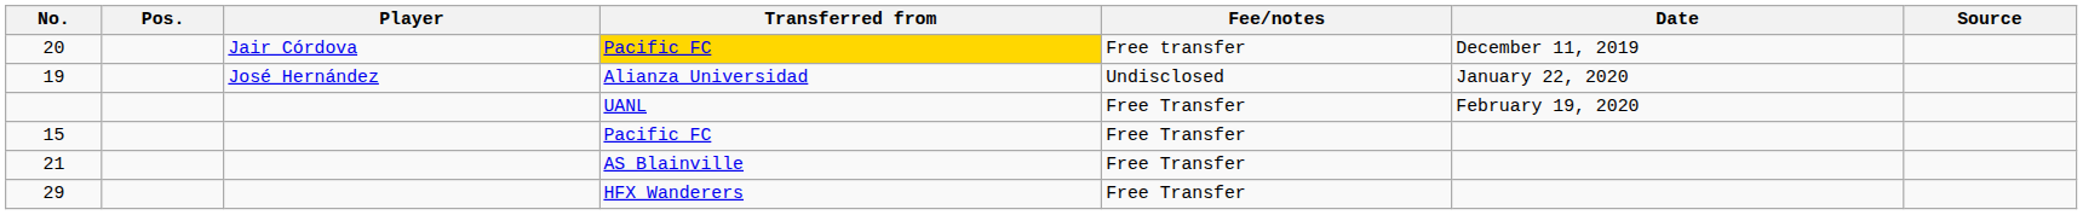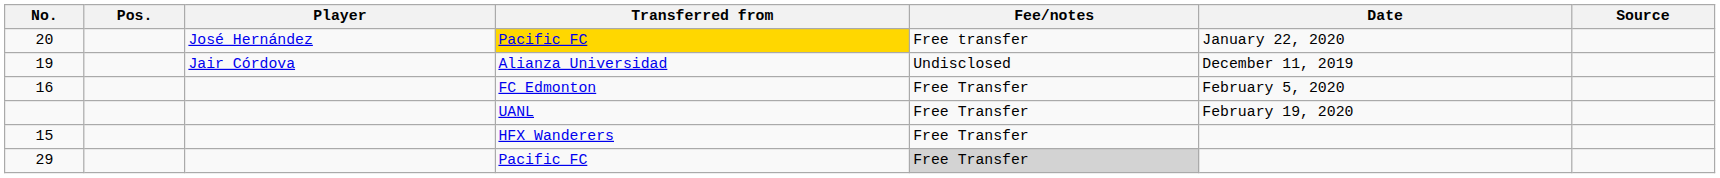20 | Player: Jair Córdova -> José Hernández
20 | Date: December 11, 2019 -> January 22, 2020
19 | Player: José Hernández -> Jair Córdova
19 | Date: January 22, 2020 -> December 11, 2019
+ row: 16 | FC Edmonton | Free Transfer | February 5, 2020
15 | Transferred from: Pacific FC -> HFX Wanderers
- row: 21 | AS Blainville | Free Transfer
29 | Transferred from: HFX Wanderers -> Pacific FC
29 | Fee/notes: no background -> lightgrey background
